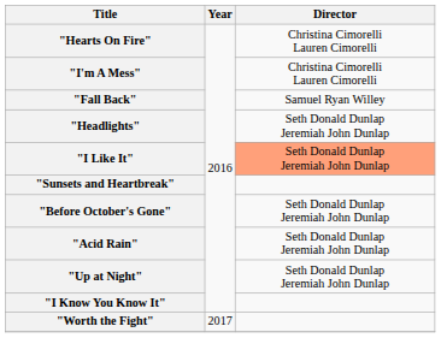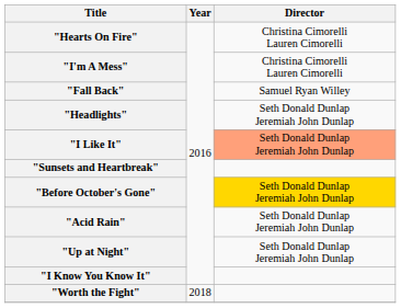"Before October's Gone" | Director: no background -> gold background
"Worth the Fight" | Year: 2017 -> 2018
